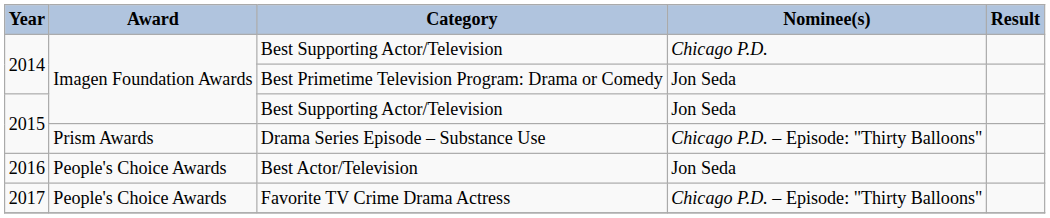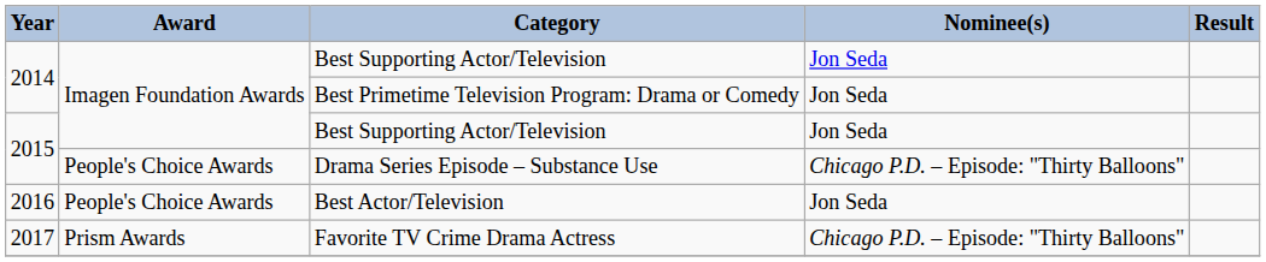2014 / Best Supporting Actor/Television | Nominee(s): Chicago P.D. -> Jon Seda
Drama Series Episode – Substance Use | Award: Prism Awards -> People's Choice Awards
Favorite TV Crime Drama Actress | Award: People's Choice Awards -> Prism Awards
